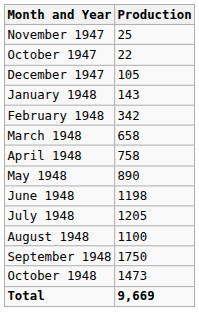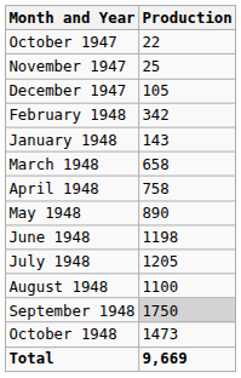rows swapped: October 1947 <-> November 1947
rows swapped: January 1948 <-> February 1948
September 1948 | Production: no background -> lightgrey background
